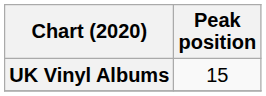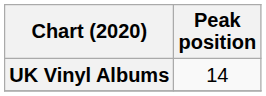UK Vinyl Albums | Peak position: 15 -> 14
